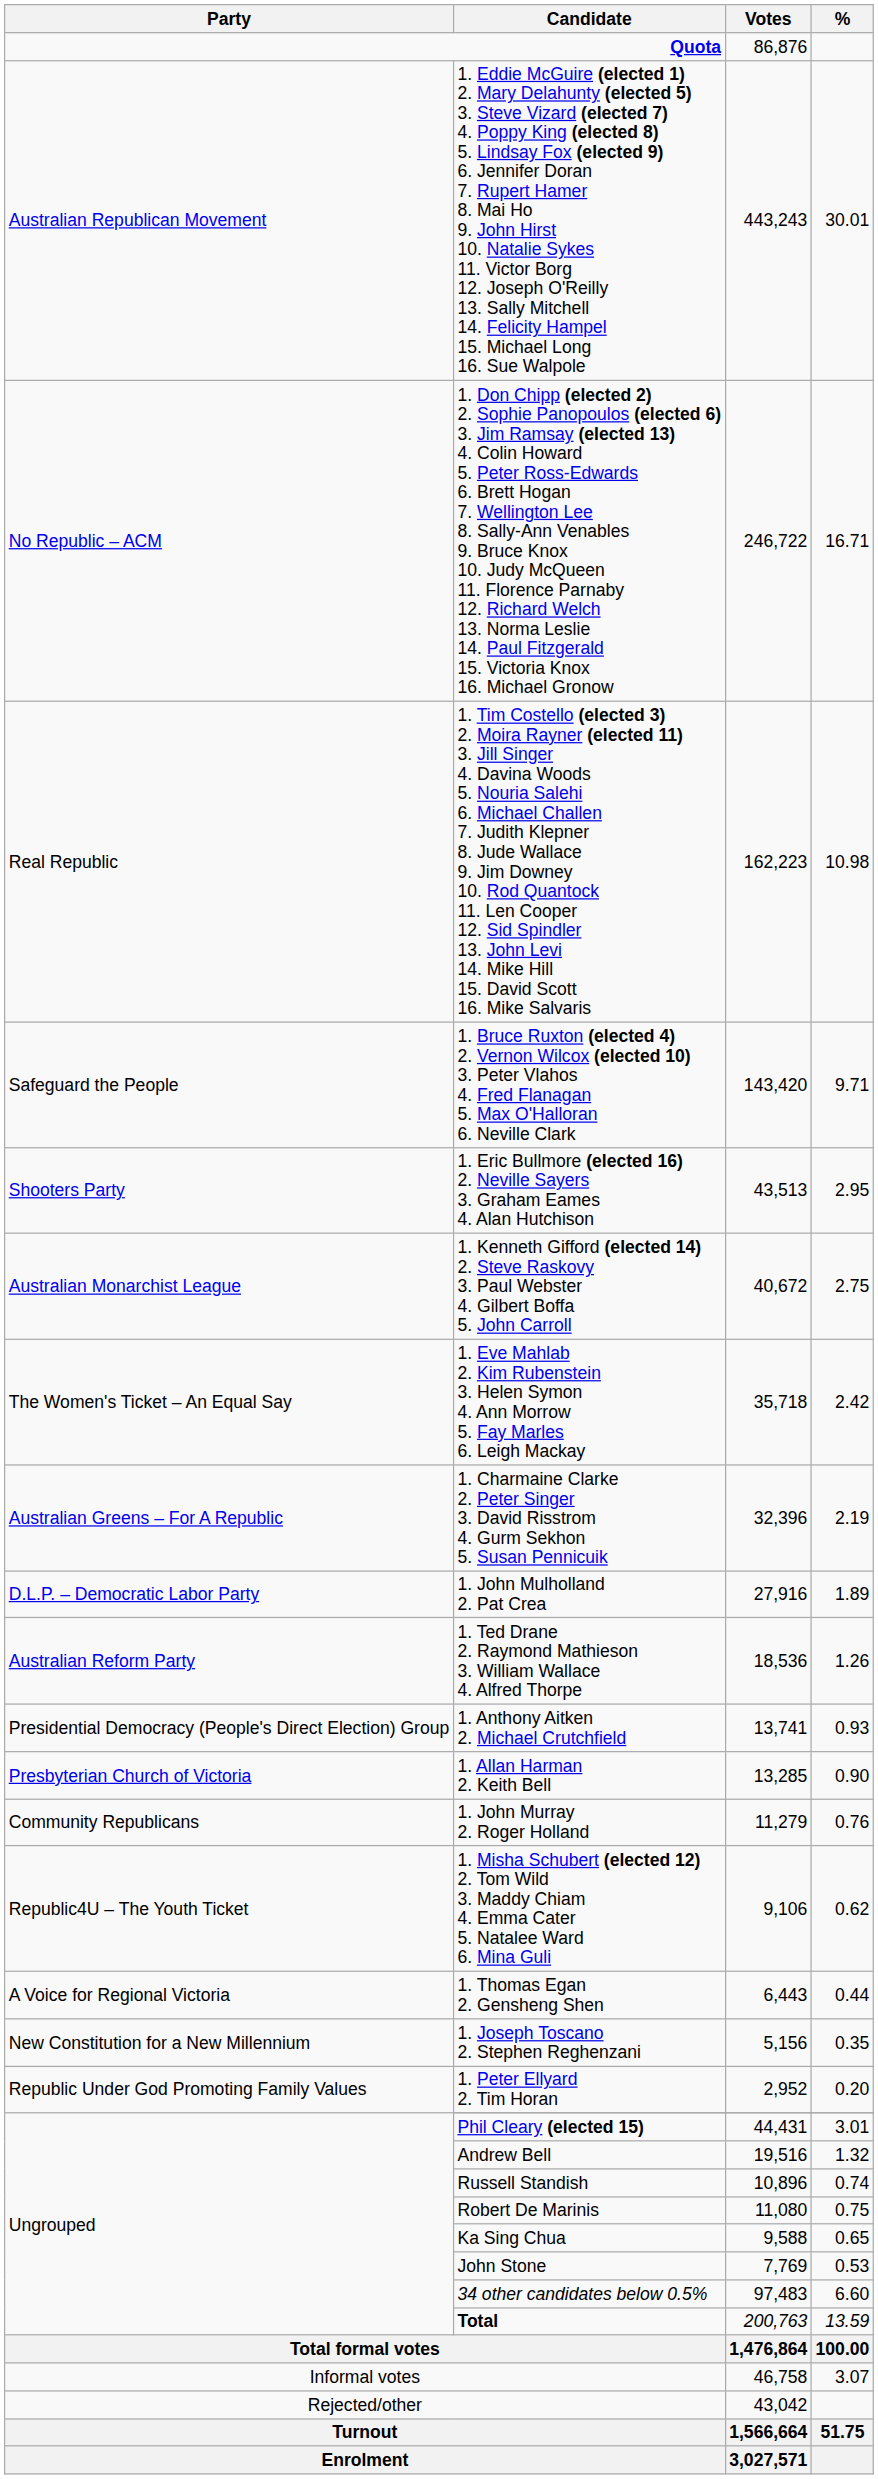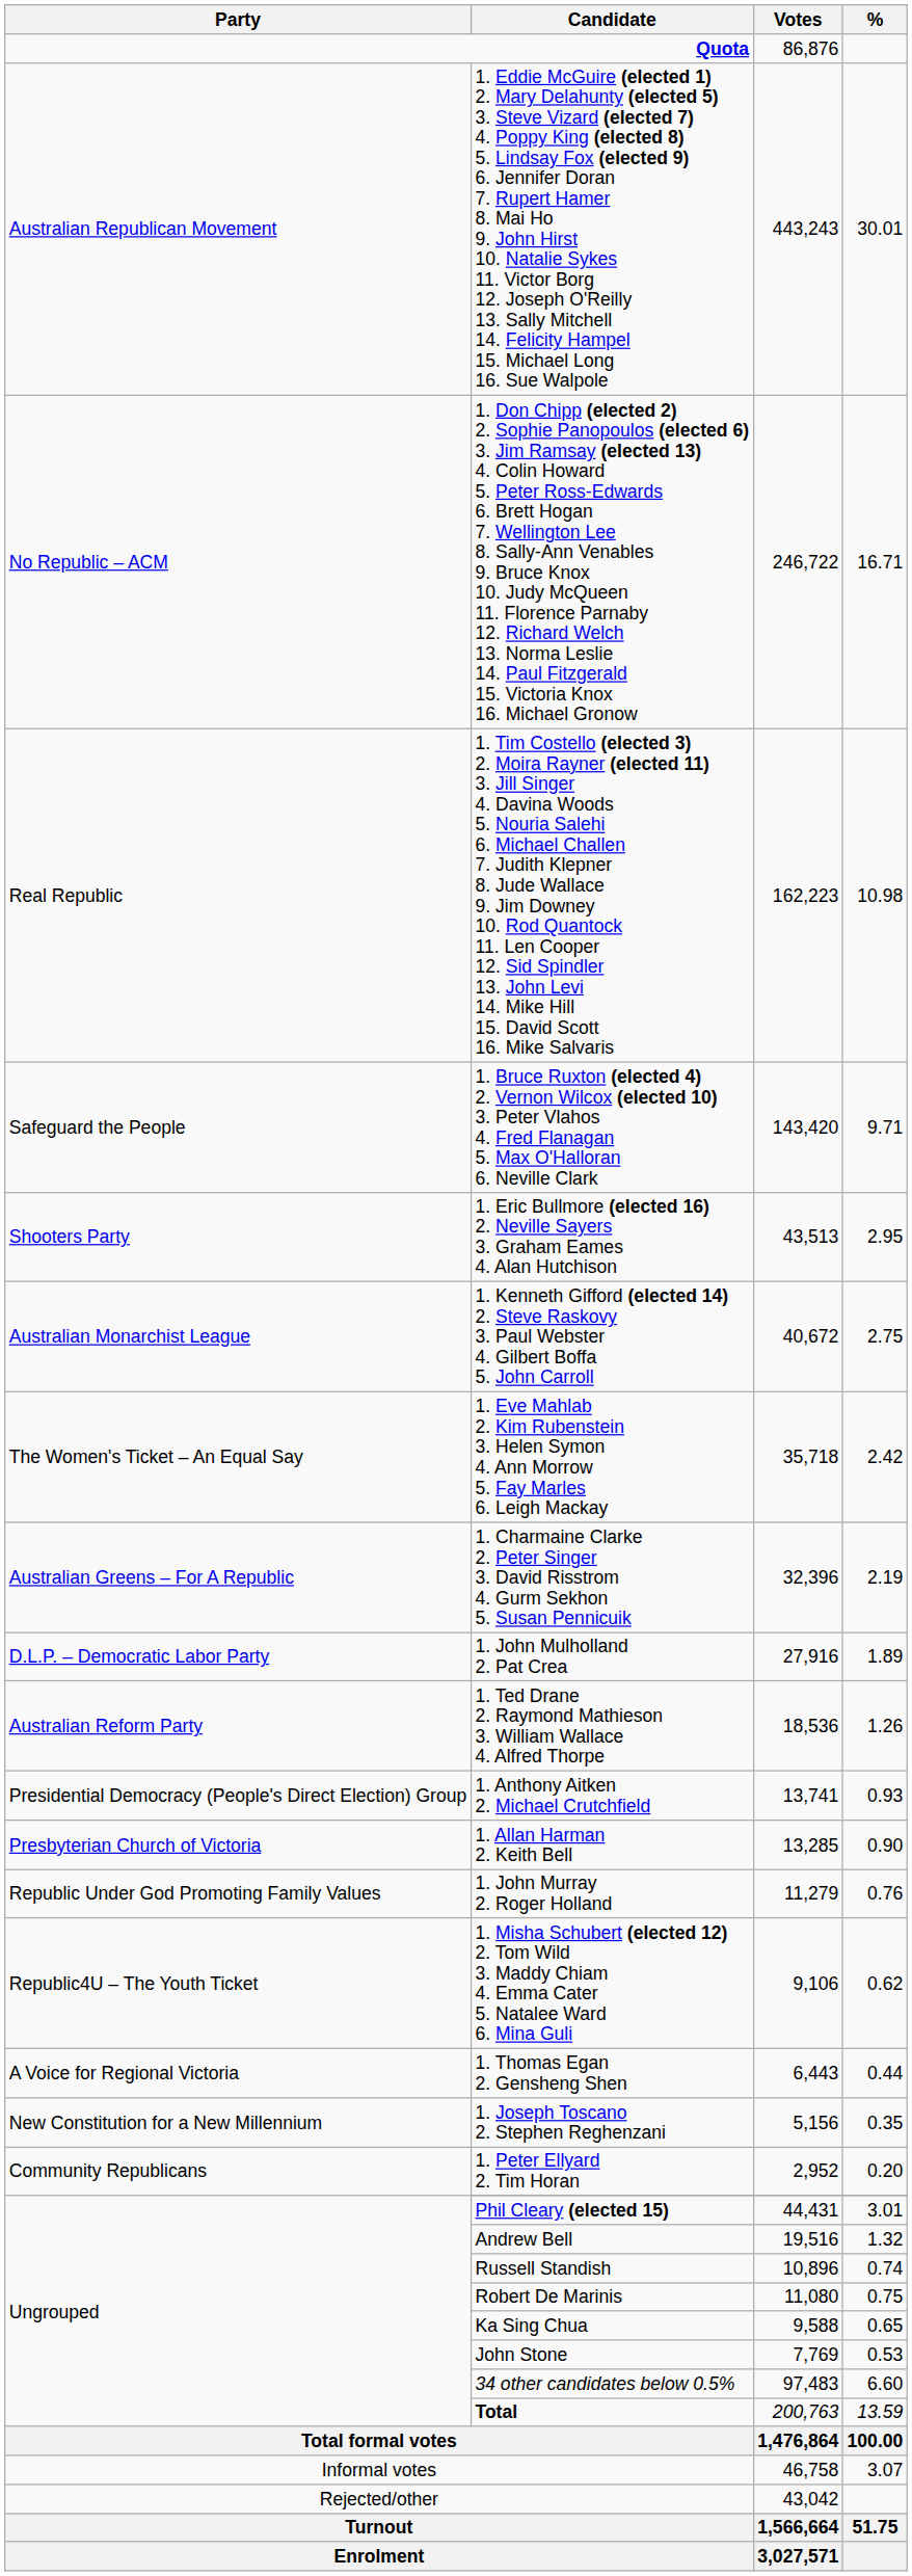1. John Murray 2. Roger Holland | Party: Community Republicans -> Republic Under God Promoting Family Values
1. Peter Ellyard 2. Tim Horan | Party: Republic Under God Promoting Family Values -> Community Republicans
